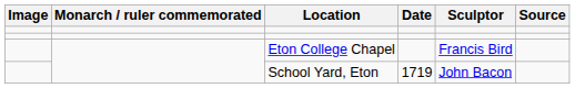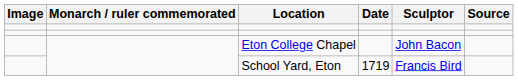Eton College Chapel | Sculptor: Francis Bird -> John Bacon
School Yard, Eton | Sculptor: John Bacon -> Francis Bird
